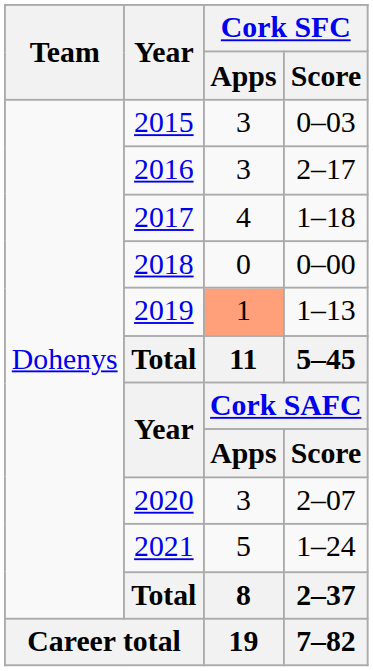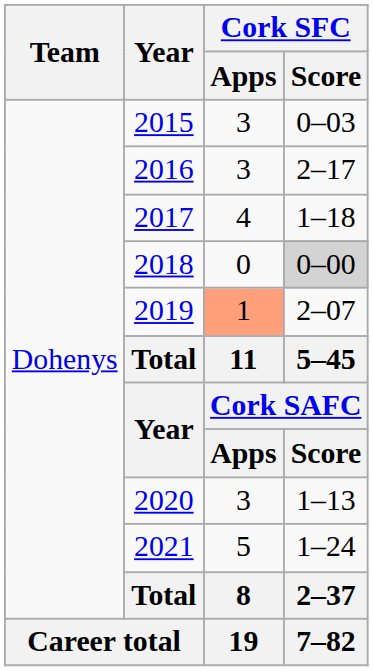2018 | Cork SFC / Score: no background -> lightgrey background
2019 | Cork SFC / Score: 1–13 -> 2–07
2020 | Cork SFC / Score: 2–07 -> 1–13
